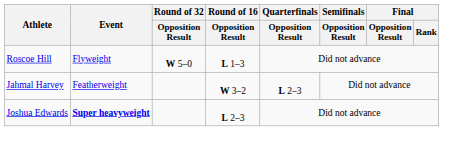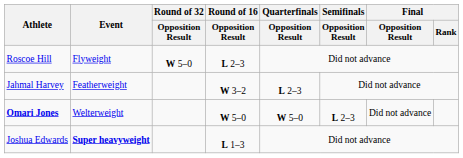Roscoe Hill | Round of 16 / Opposition Result: L 1–3 -> L 2–3
+ row: Omari Jones | Welterweight | W 5–0 | W 5–0 | L 2–3 | Did not advance
Joshua Edwards | Round of 16 / Opposition Result: L 2–3 -> L 1–3
